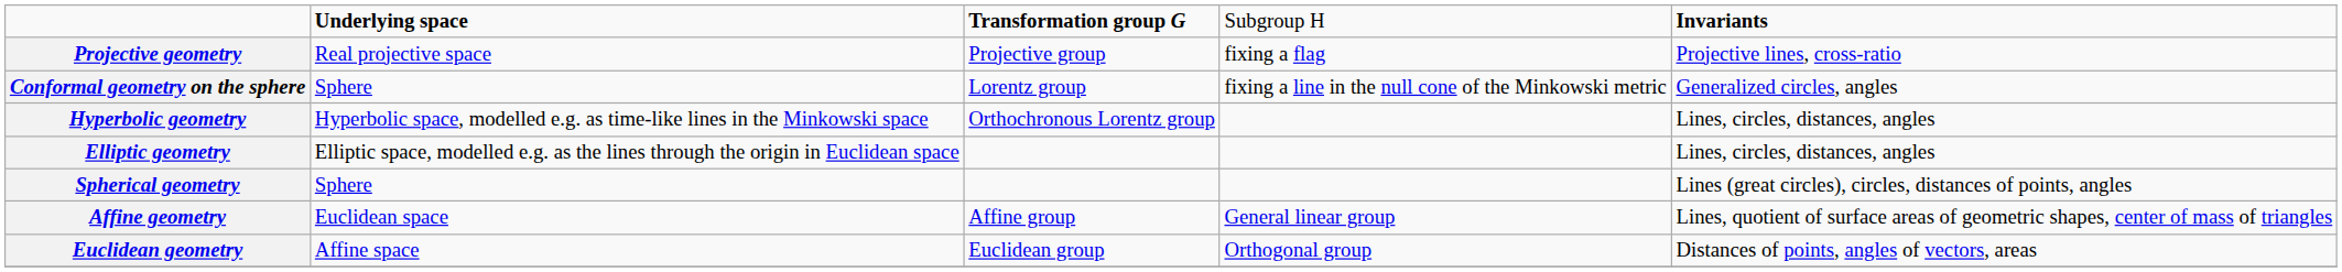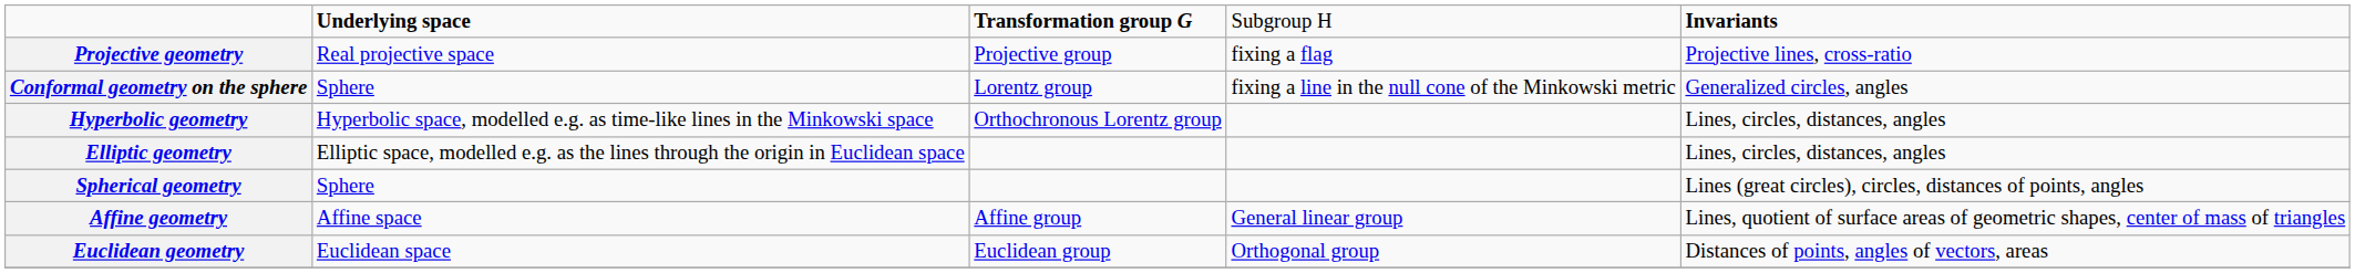Affine geometry | column 2: Euclidean space -> Affine space
Euclidean geometry | column 2: Affine space -> Euclidean space
